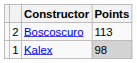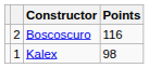Boscoscuro | Points: 113 -> 116
Kalex | Points: lightgrey background -> no background
